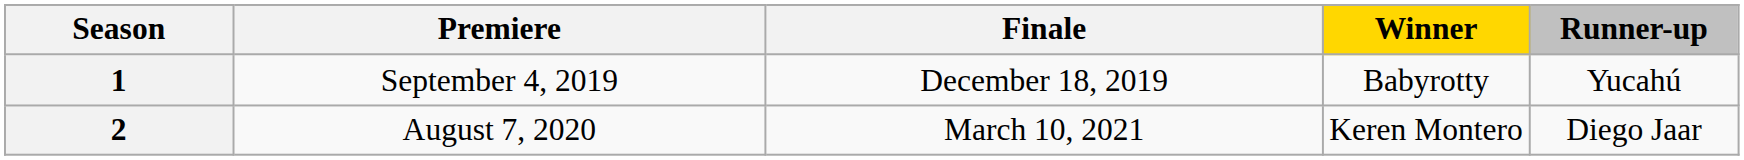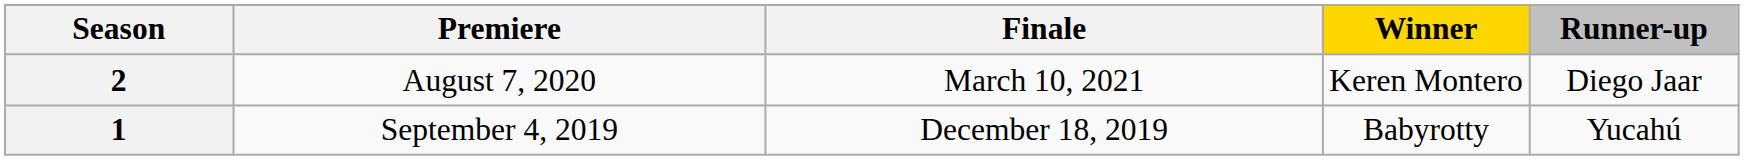rows swapped: 1 <-> 2
